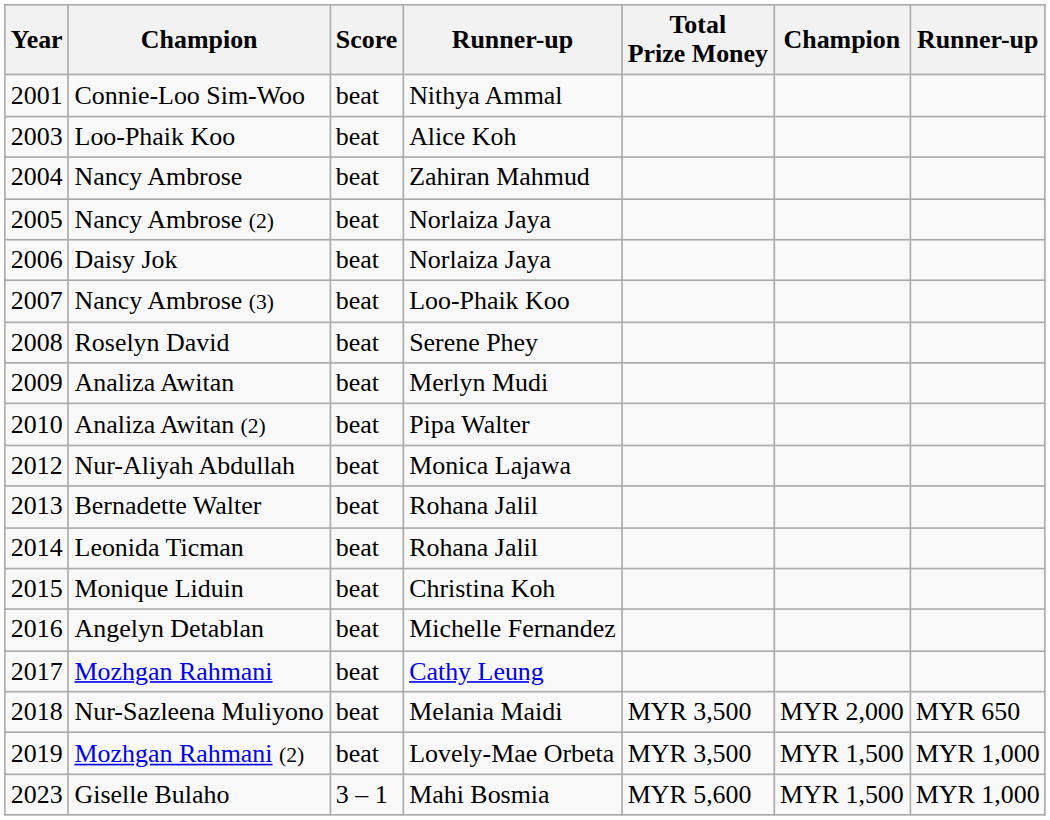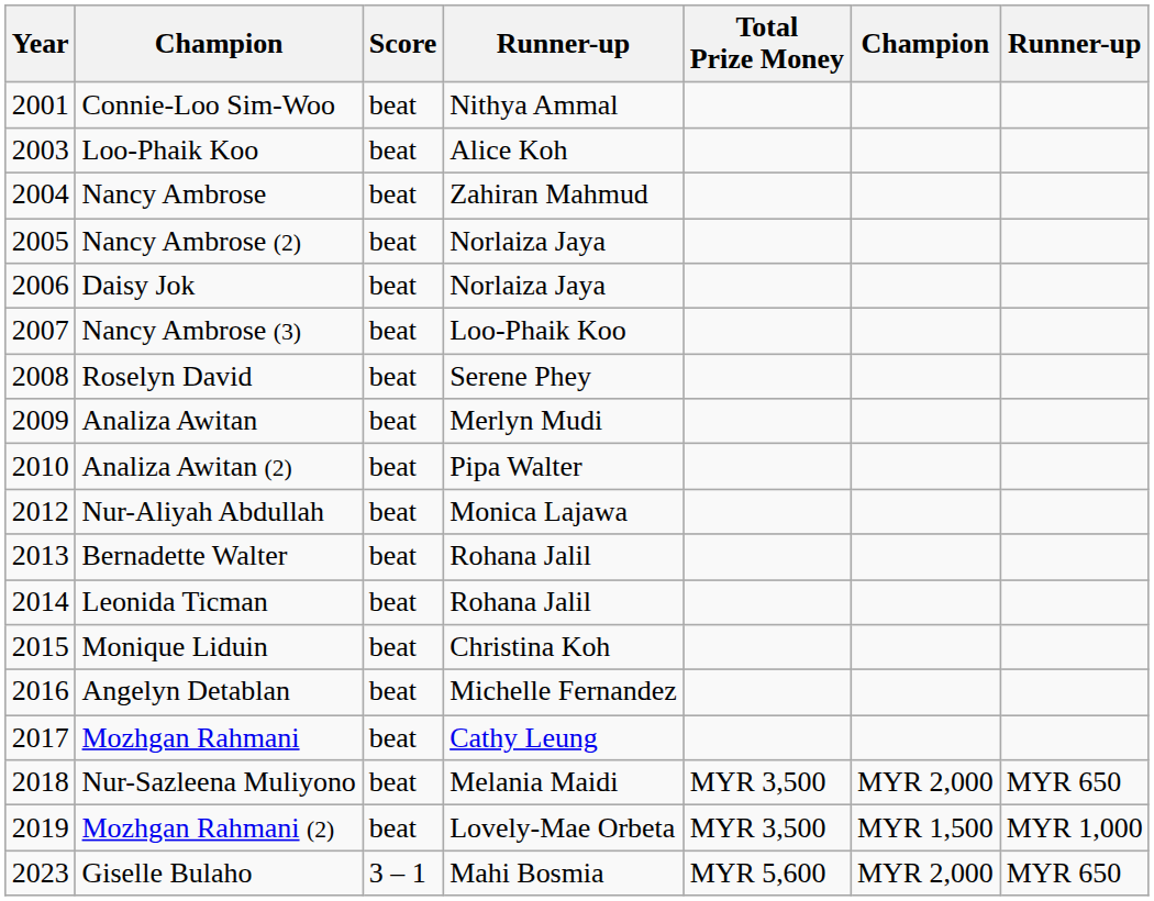Giselle Bulaho | column 6: MYR 1,500 -> MYR 2,000
Giselle Bulaho | column 7: MYR 1,000 -> MYR 650
